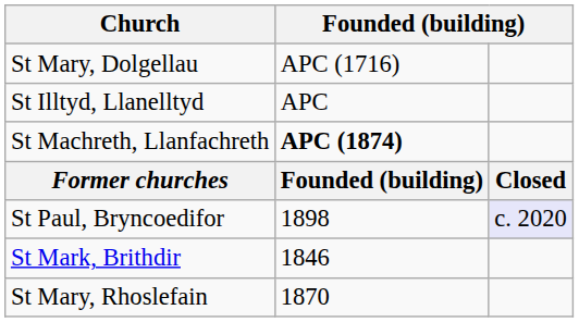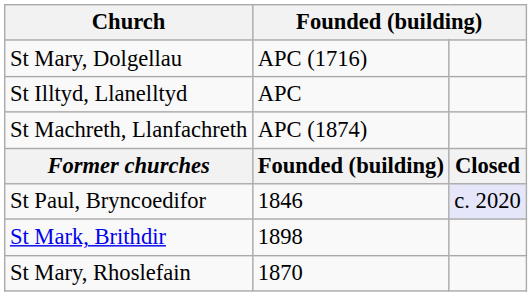St Machreth, Llanfachreth | column 2: bold -> normal
St Paul, Bryncoedifor | column 2: 1898 -> 1846
St Mark, Brithdir | column 2: 1846 -> 1898
